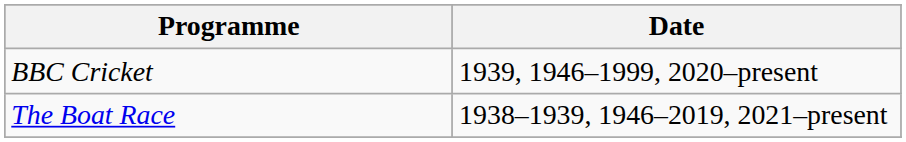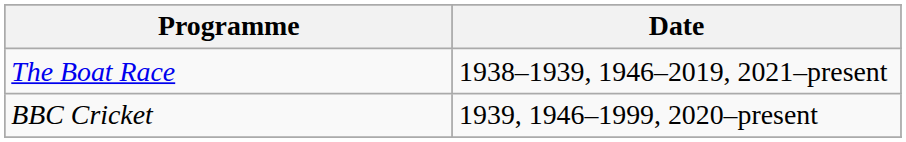rows swapped: The Boat Race <-> BBC Cricket
